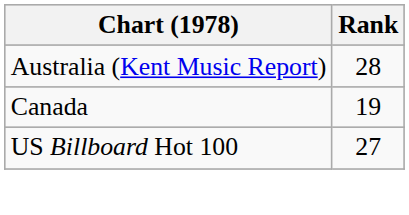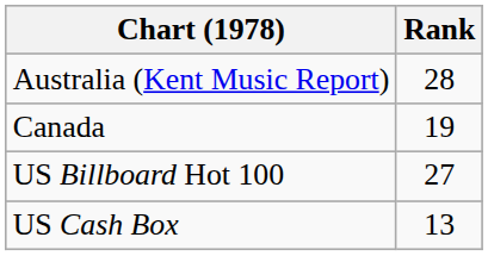+ row: US Cash Box | 13
